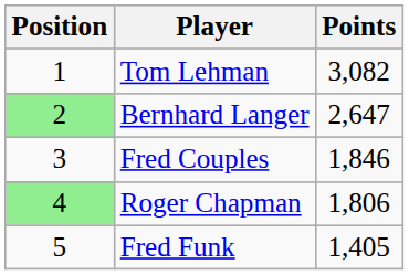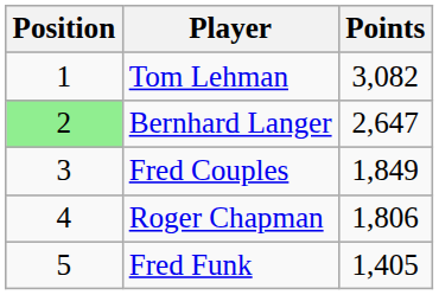Fred Couples | Points: 1,846 -> 1,849
Roger Chapman | Position: lightgreen background -> no background
